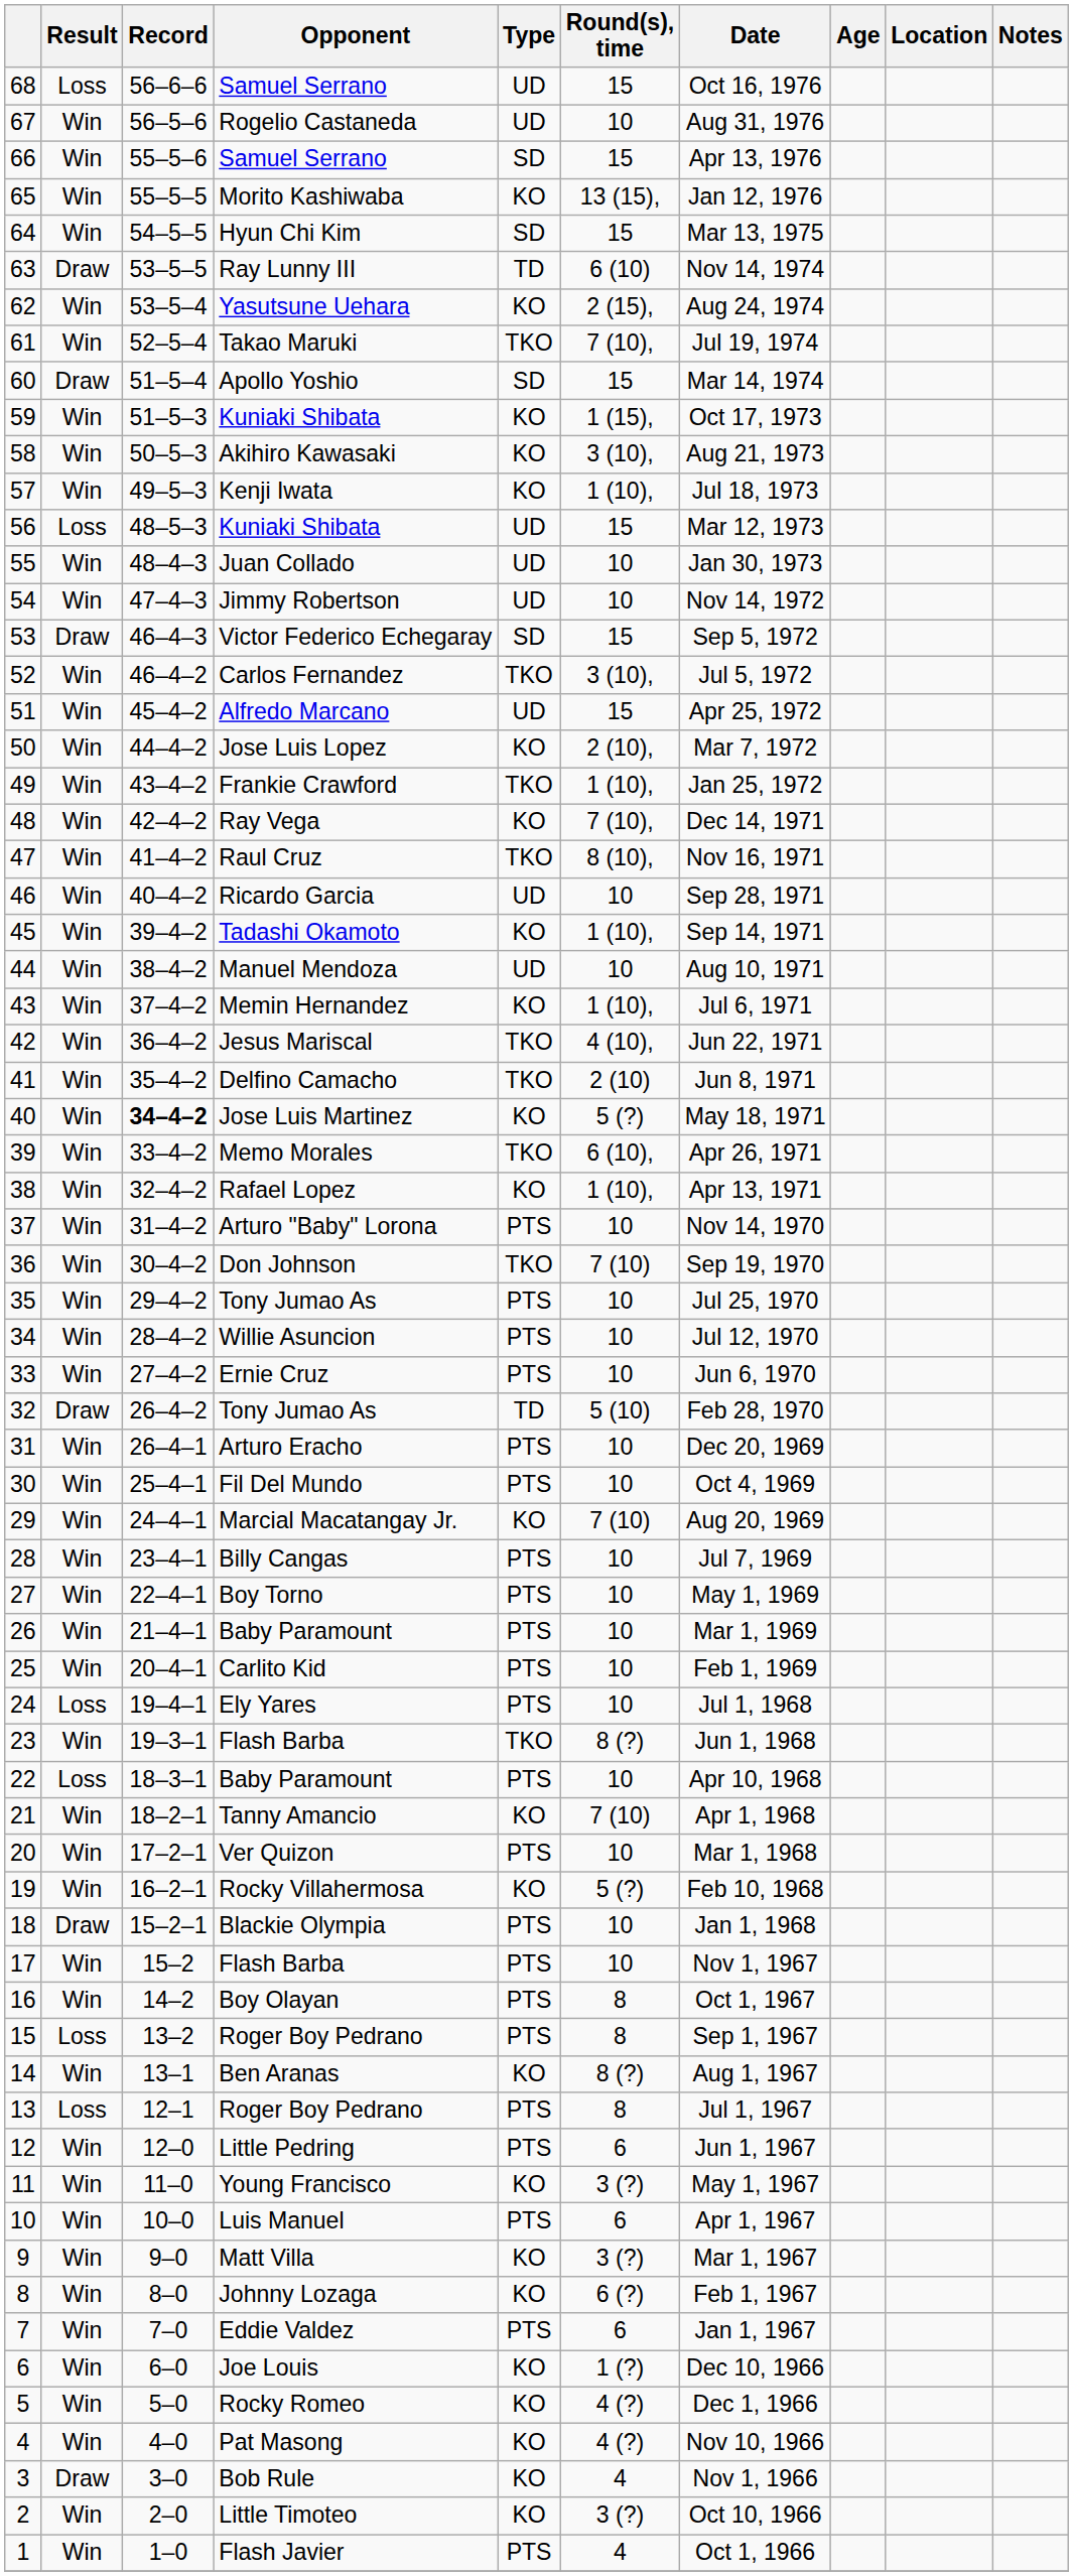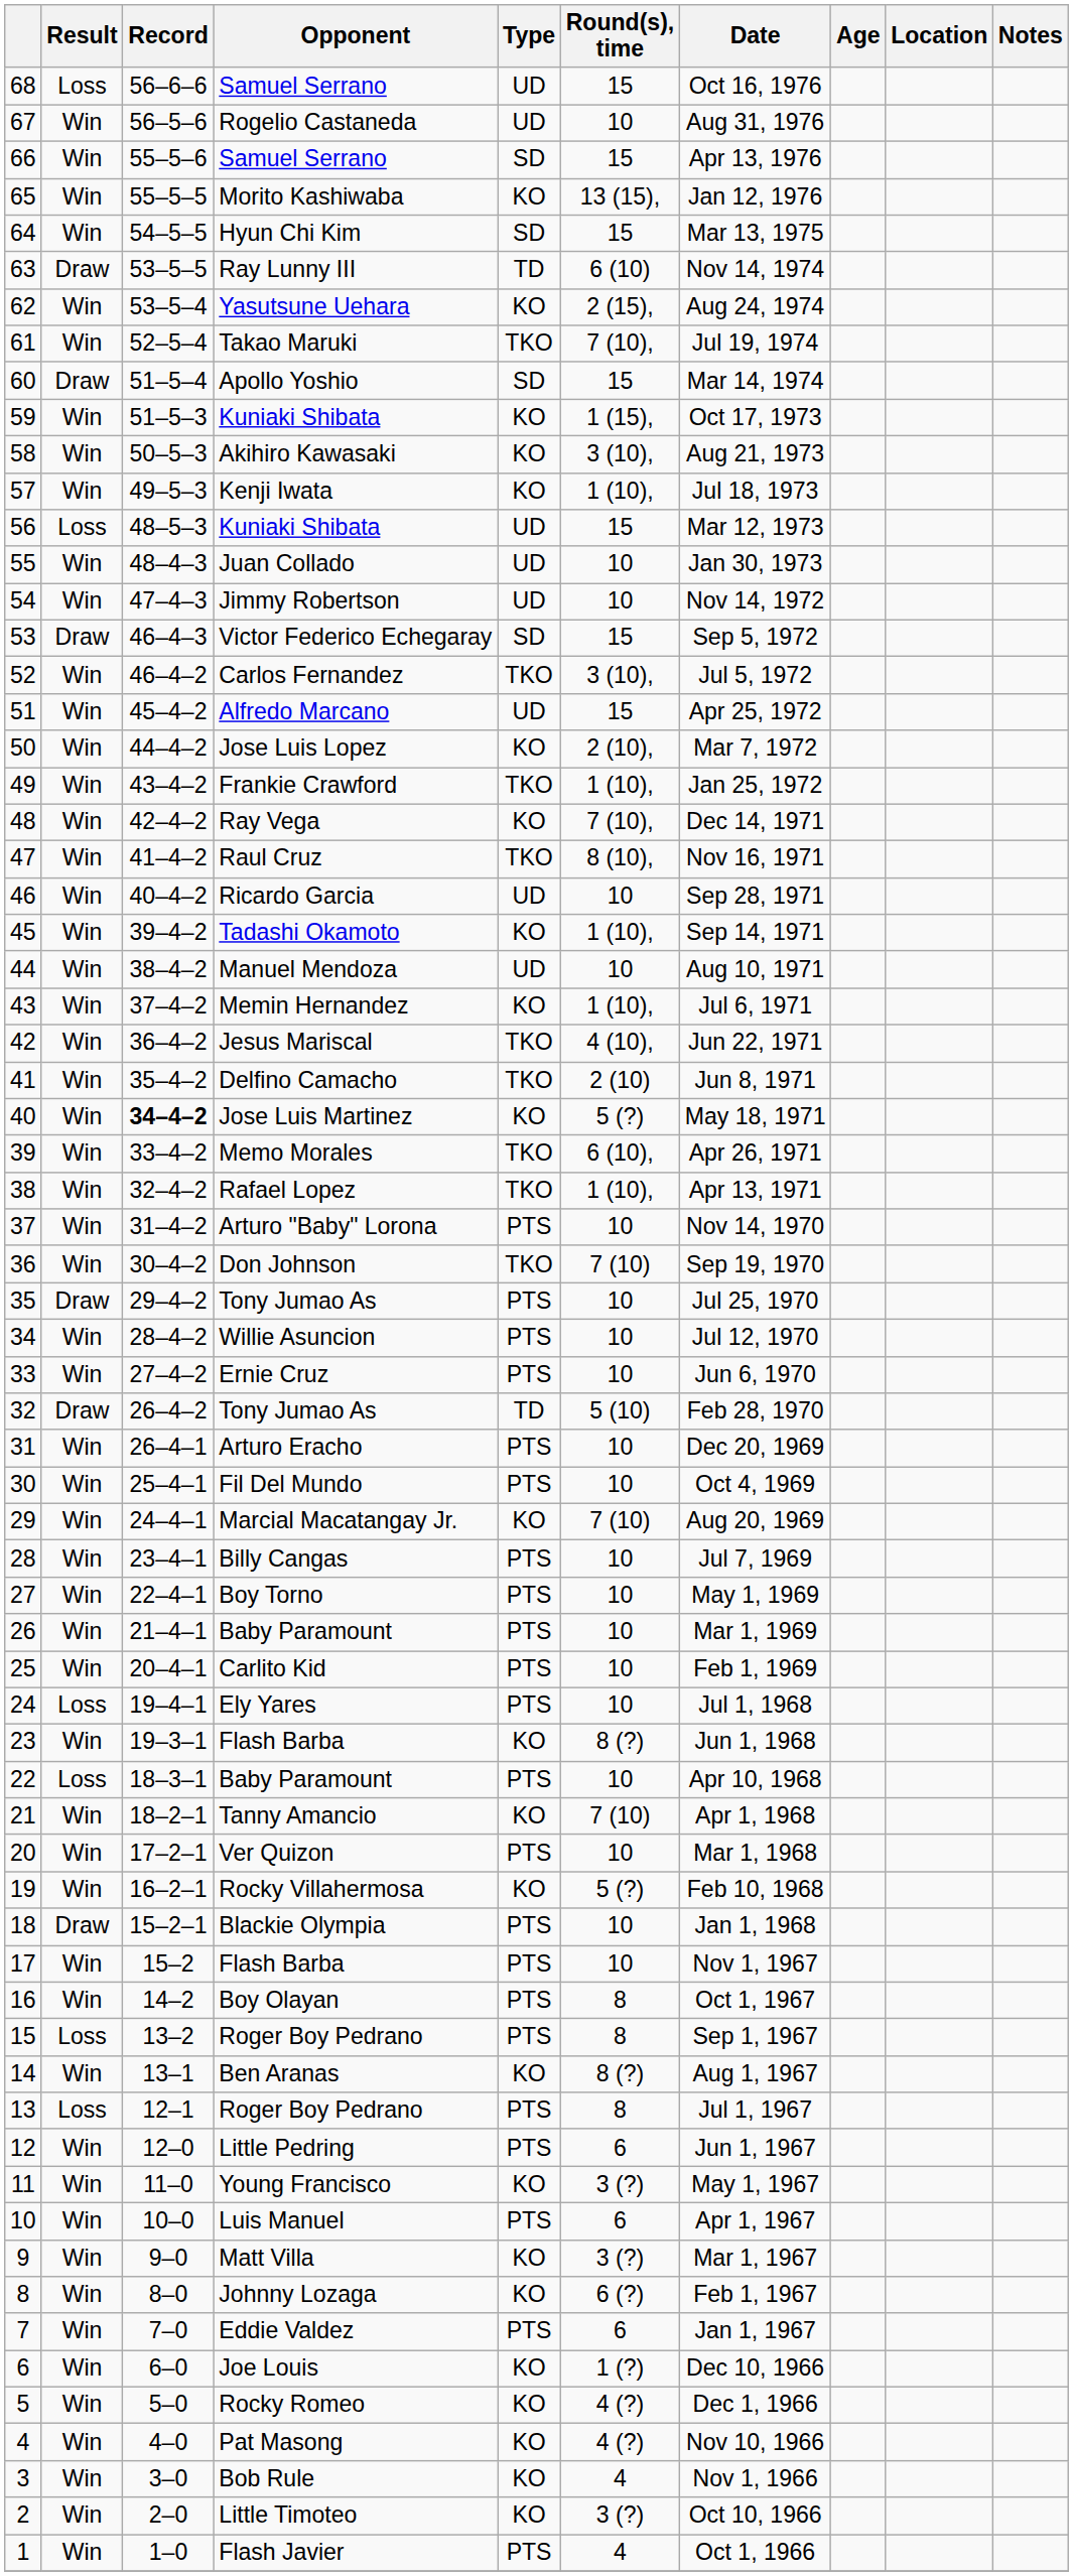Rafael Lopez | Type: KO -> TKO
35 / Tony Jumao As | Result: Win -> Draw
23 / Flash Barba | Type: TKO -> KO
Bob Rule | Result: Draw -> Win
